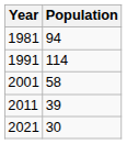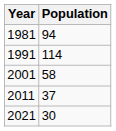2011 | Population: 39 -> 37
